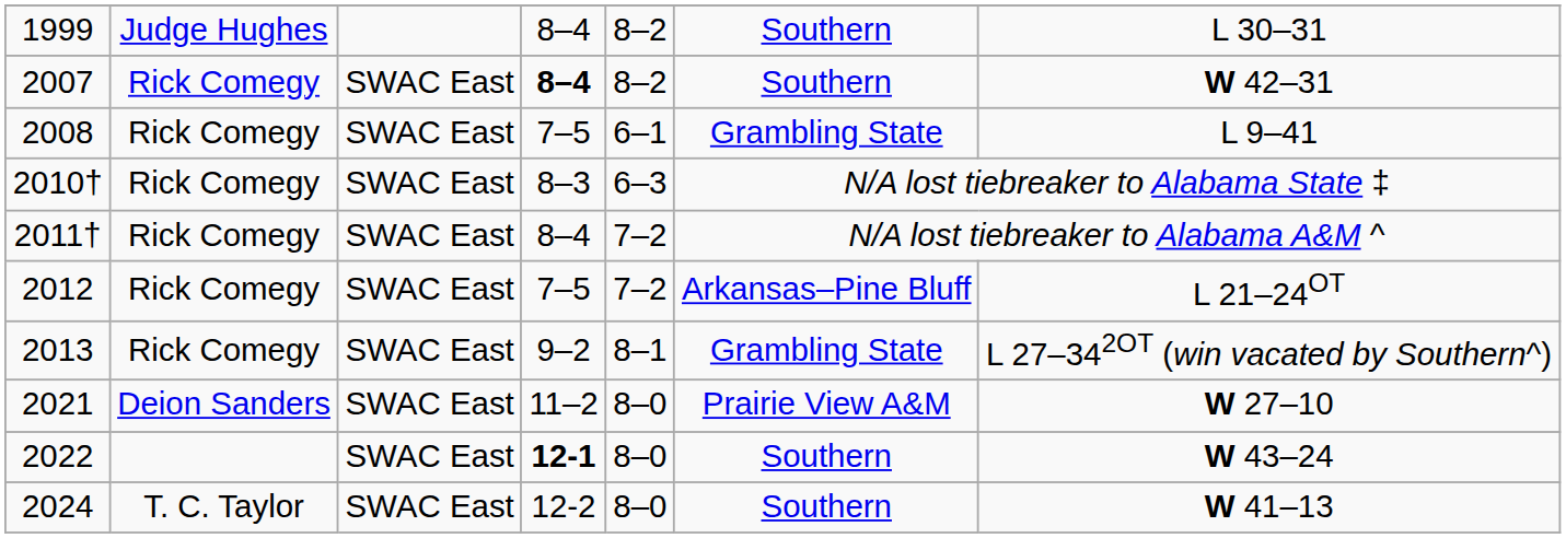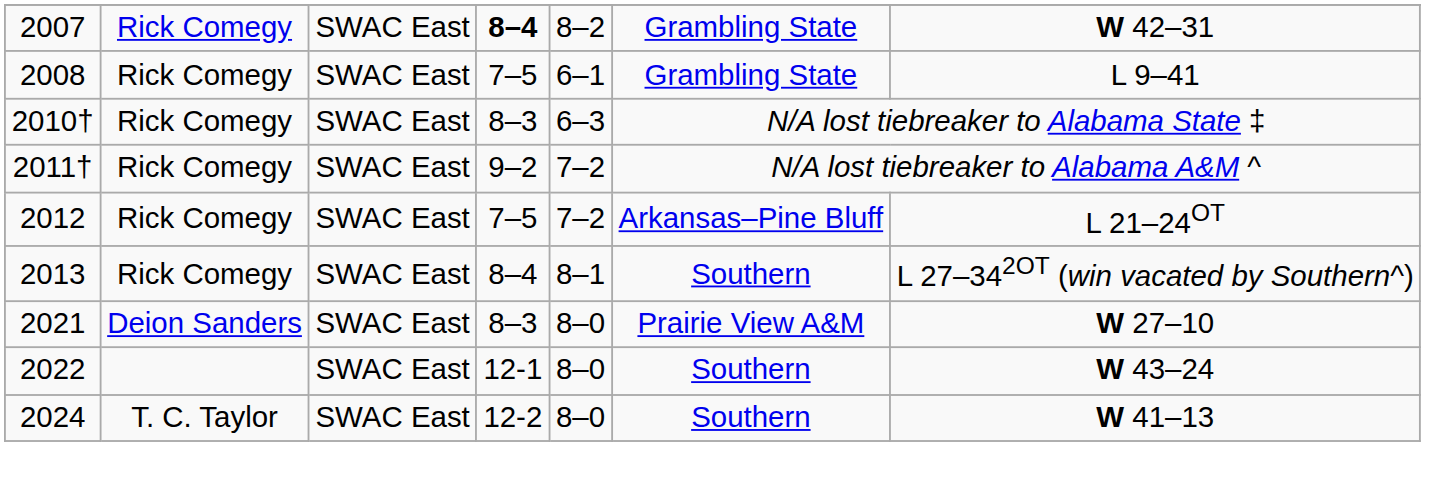- row: 1999 | Judge Hughes | 8–4 | 8–2 | Southern | L 30–31
2007 | column 6: Southern -> Grambling State
2011† | column 4: 8–4 -> 9–2
2013 | column 4: 9–2 -> 8–4
2013 | column 6: Grambling State -> Southern
2021 | column 4: 11–2 -> 8–3
2022 | column 4: bold -> normal
